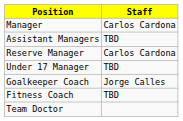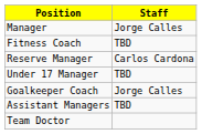Manager | Staff: Carlos Cardona -> Jorge Calles
rows swapped: Assistant Managers <-> Fitness Coach
